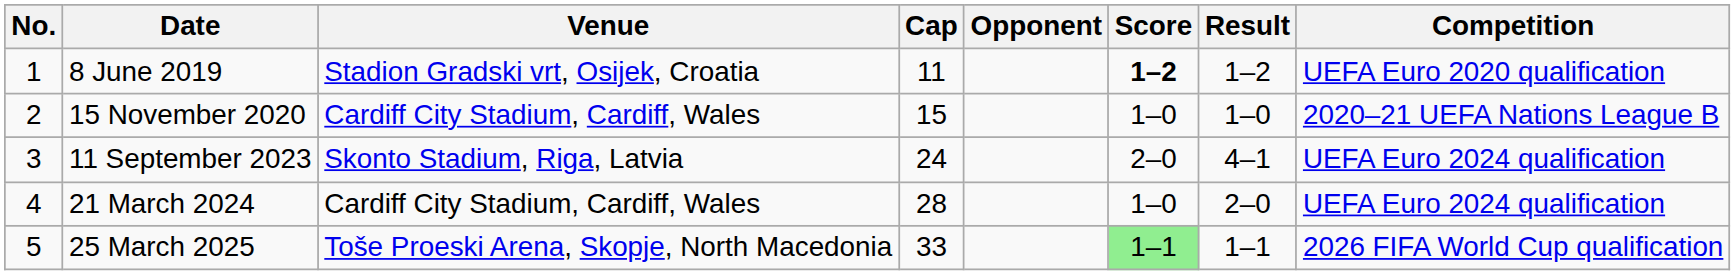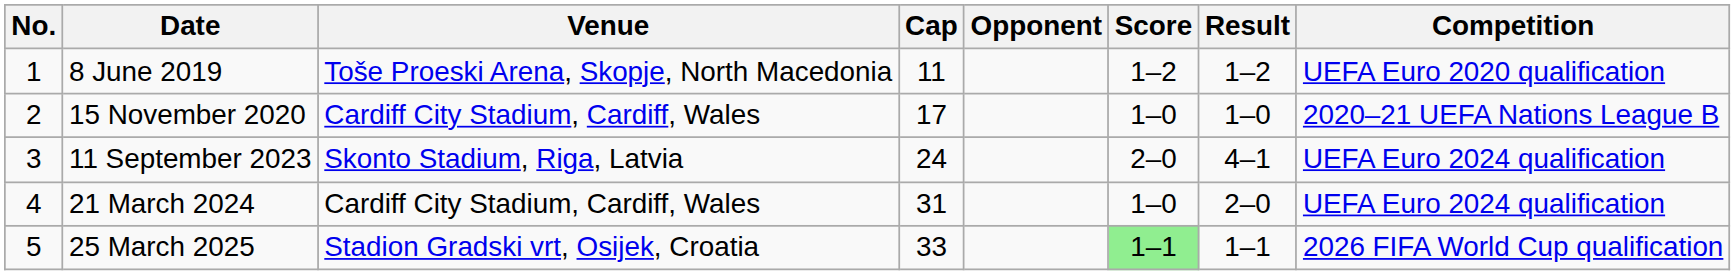8 June 2019 | Venue: Stadion Gradski vrt, Osijek, Croatia -> Toše Proeski Arena, Skopje, North Macedonia
8 June 2019 | Score: bold -> normal
15 November 2020 | Cap: 15 -> 17
21 March 2024 | Cap: 28 -> 31
25 March 2025 | Venue: Toše Proeski Arena, Skopje, North Macedonia -> Stadion Gradski vrt, Osijek, Croatia
